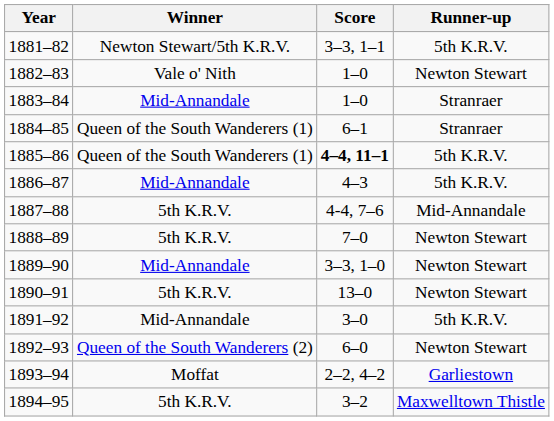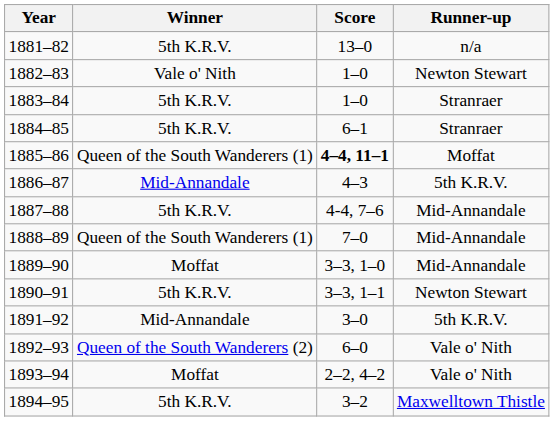1881–82 | Winner: Newton Stewart/5th K.R.V. -> 5th K.R.V.
1881–82 | Score: 3–3, 1–1 -> 13–0
1881–82 | Runner-up: 5th K.R.V. -> n/a
1883–84 | Winner: Mid-Annandale -> 5th K.R.V.
1884–85 | Winner: Queen of the South Wanderers (1) -> 5th K.R.V.
1885–86 | Runner-up: 5th K.R.V. -> Moffat
1888–89 | Winner: 5th K.R.V. -> Queen of the South Wanderers (1)
1888–89 | Runner-up: Newton Stewart -> Mid-Annandale
1889–90 | Winner: Mid-Annandale -> Moffat
1889–90 | Runner-up: Newton Stewart -> Mid-Annandale
1890–91 | Score: 13–0 -> 3–3, 1–1
1892–93 | Runner-up: Newton Stewart -> Vale o' Nith
1893–94 | Runner-up: Garliestown -> Vale o' Nith
